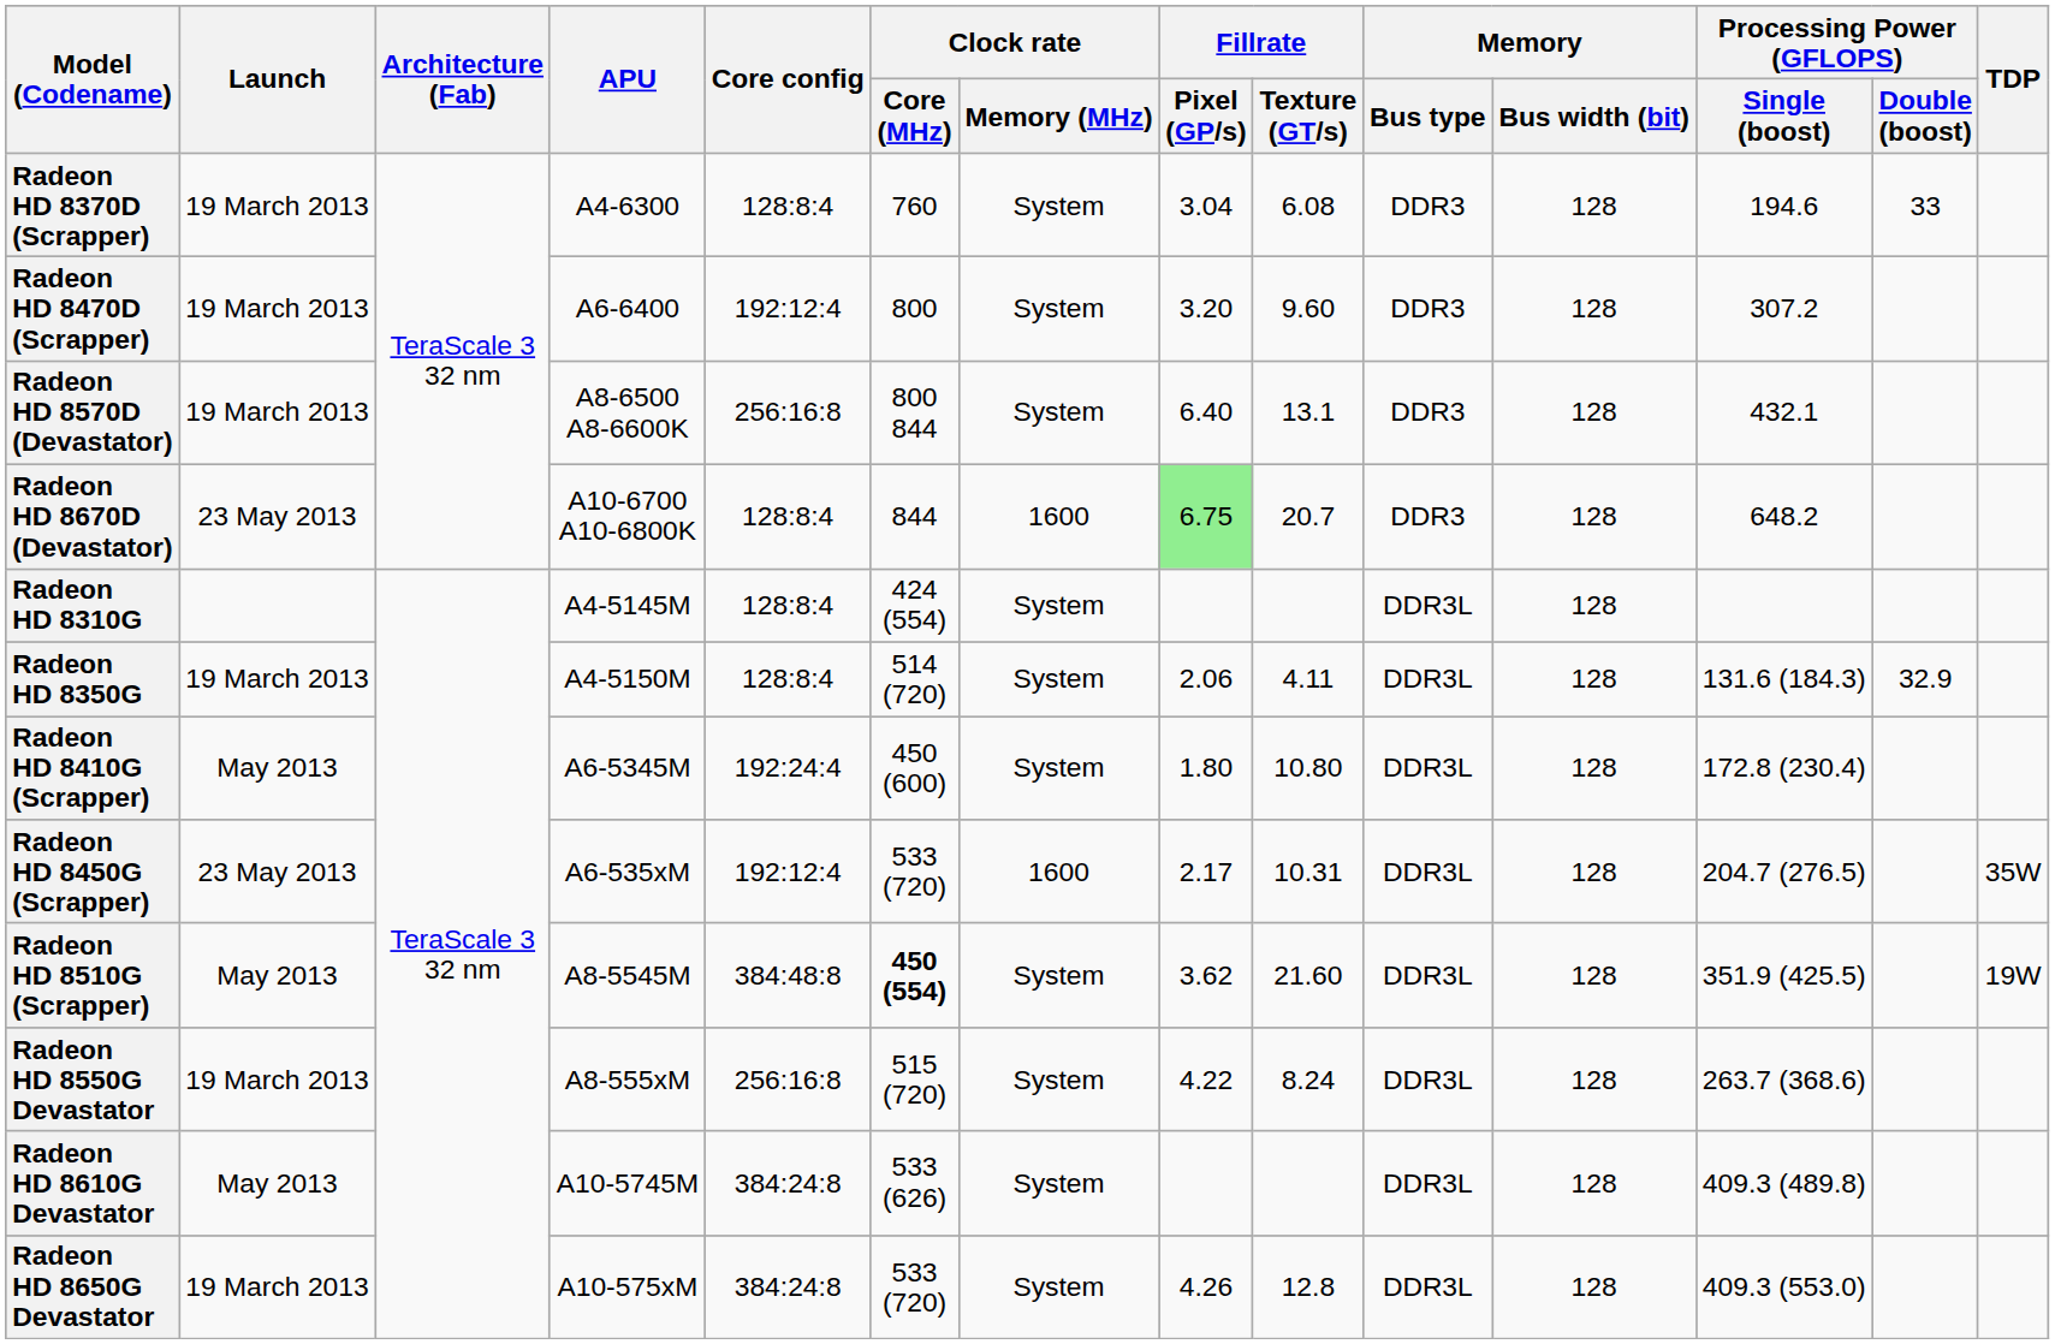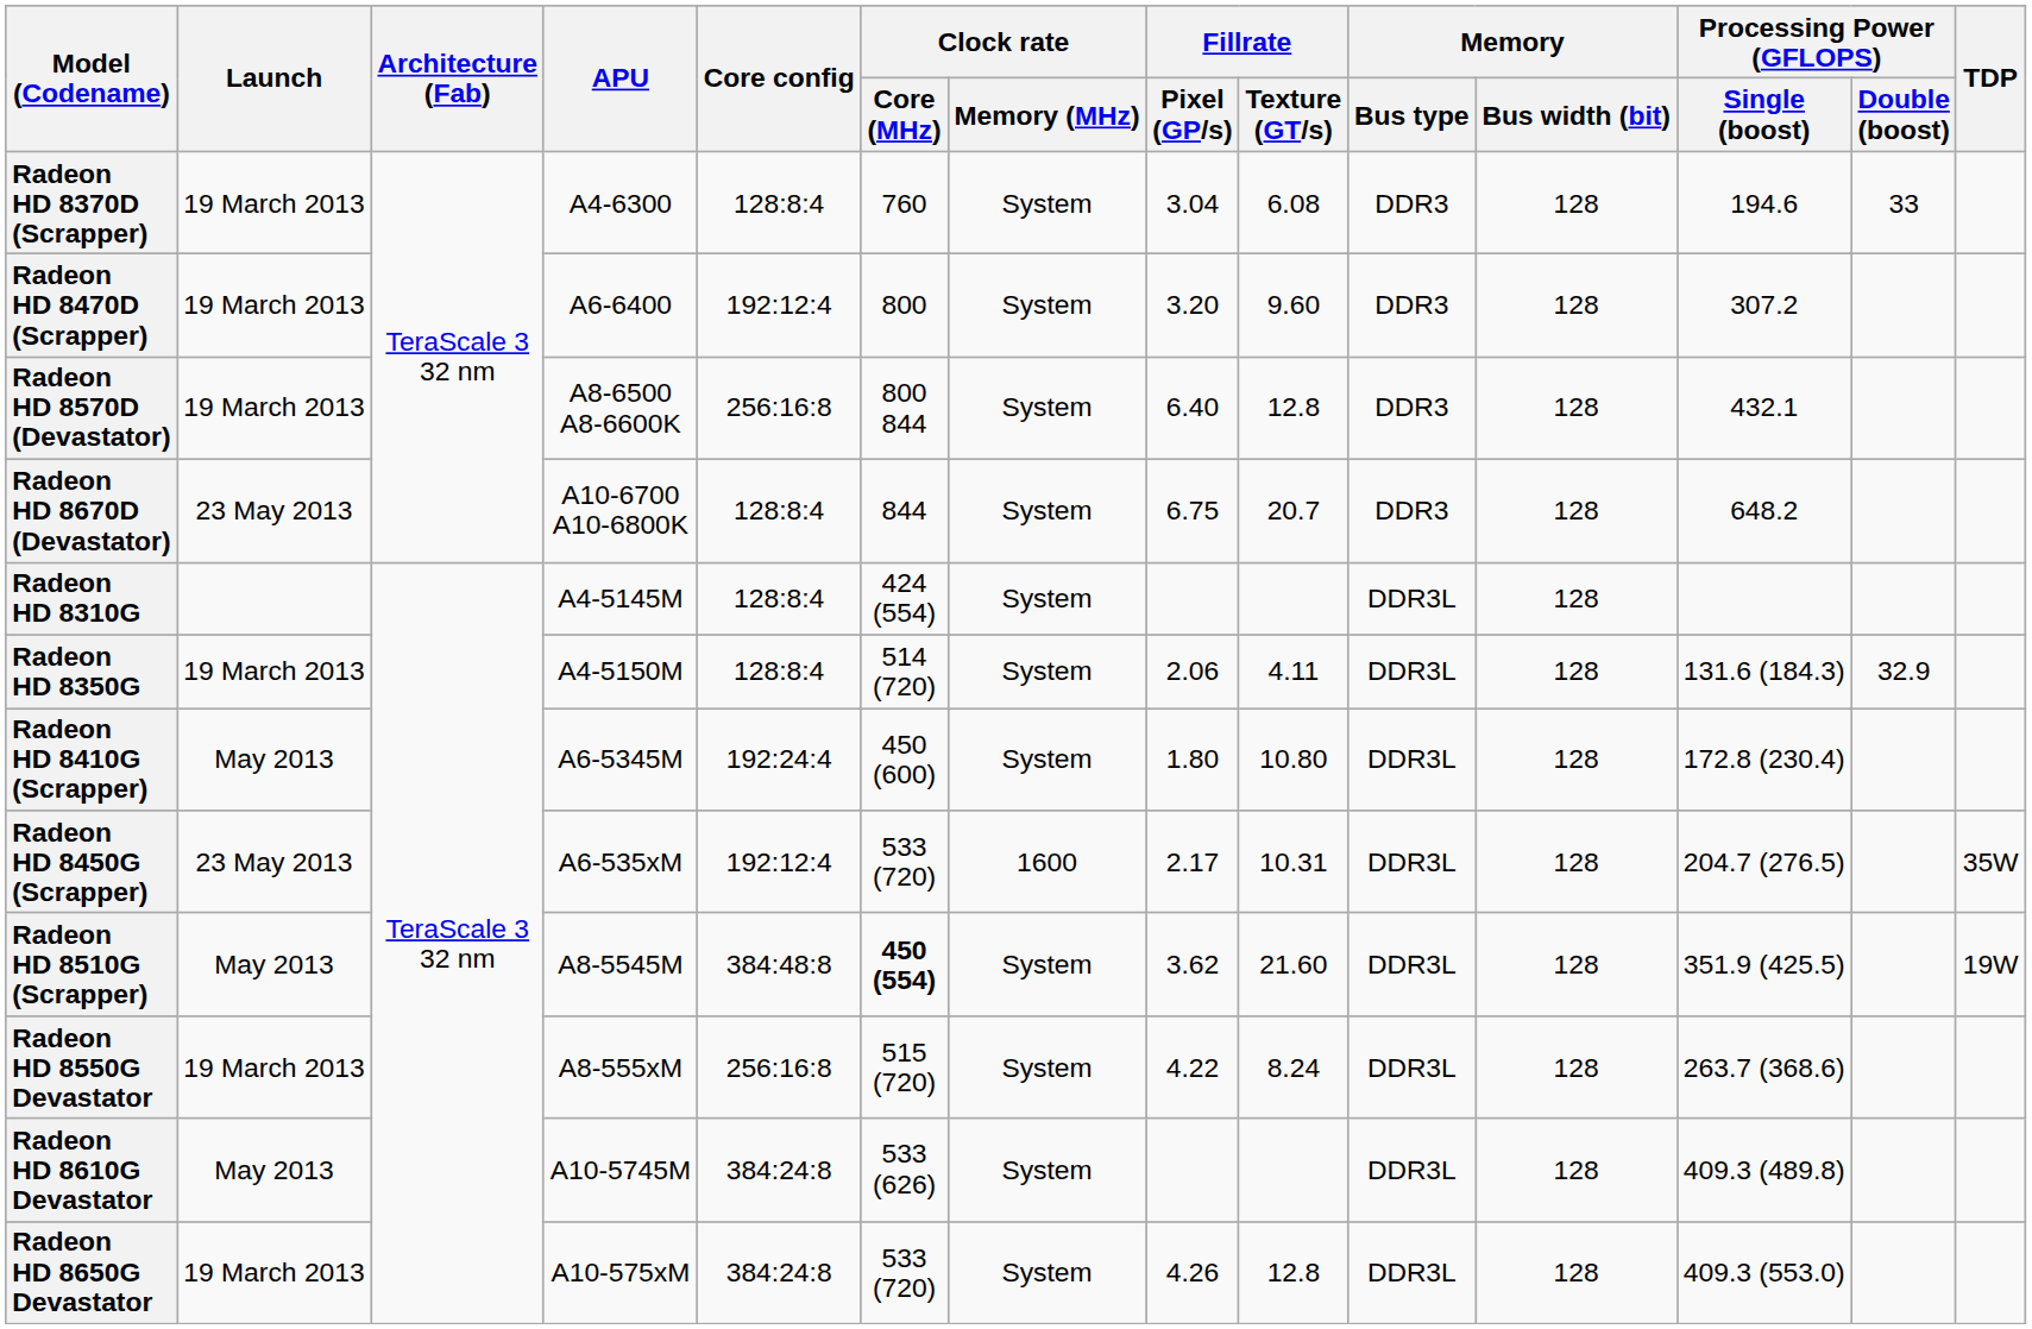Radeon HD 8570D (Devastator) | Fillrate / Texture (GT/s): 13.1 -> 12.8
Radeon HD 8670D (Devastator) | Clock rate / Memory (MHz): 1600 -> System
Radeon HD 8670D (Devastator) | Fillrate / Pixel (GP/s): lightgreen background -> no background
